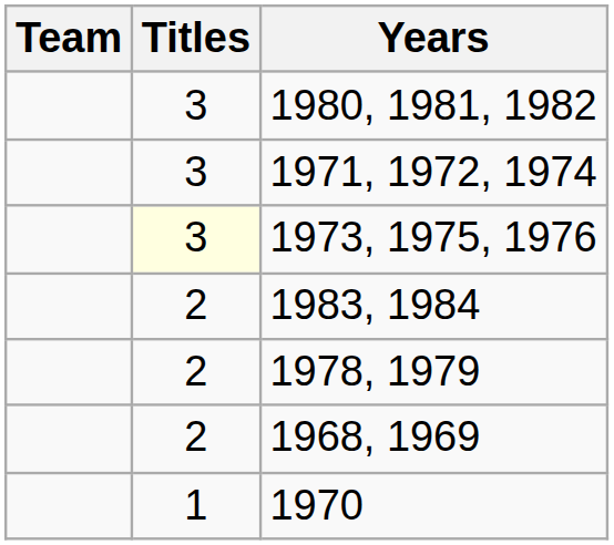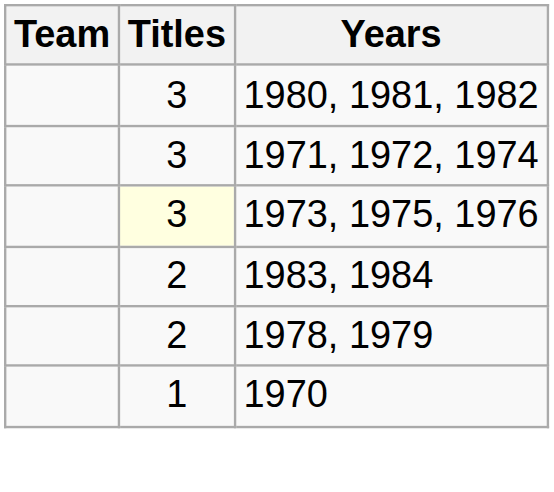- row: 2 | 1968, 1969
